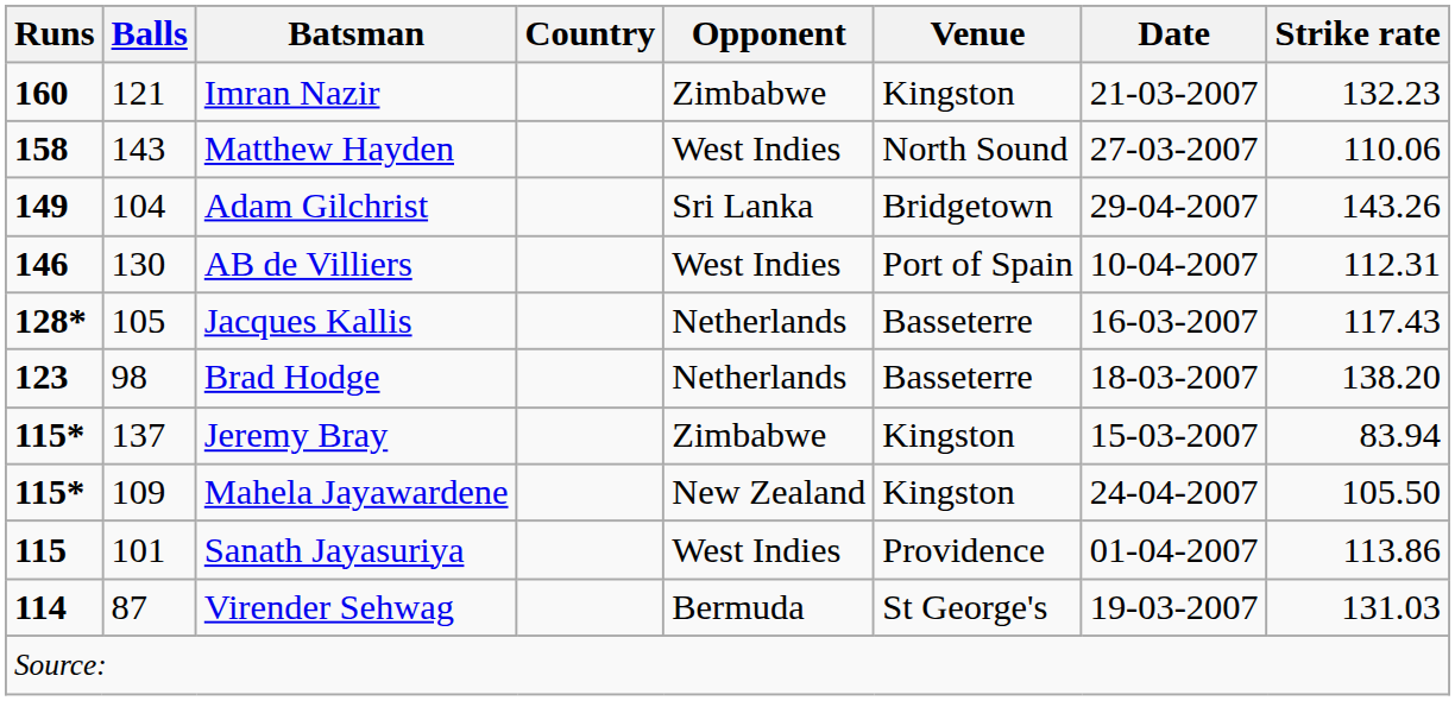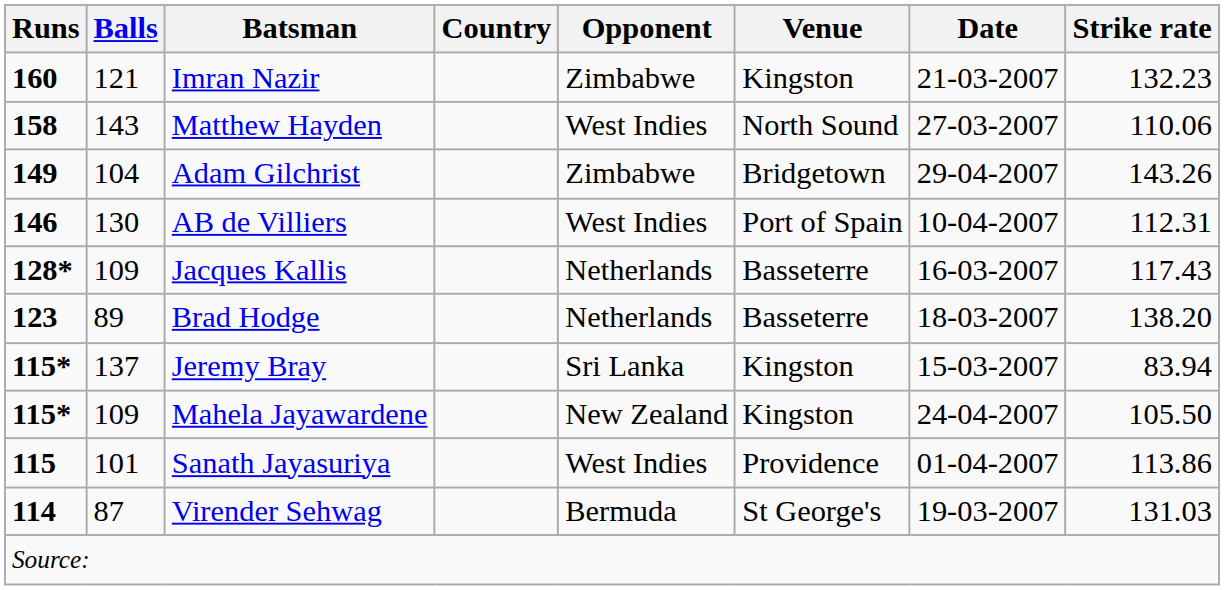Adam Gilchrist | Opponent: Sri Lanka -> Zimbabwe
Jacques Kallis | Balls: 105 -> 109
Brad Hodge | Balls: 98 -> 89
Jeremy Bray | Opponent: Zimbabwe -> Sri Lanka
